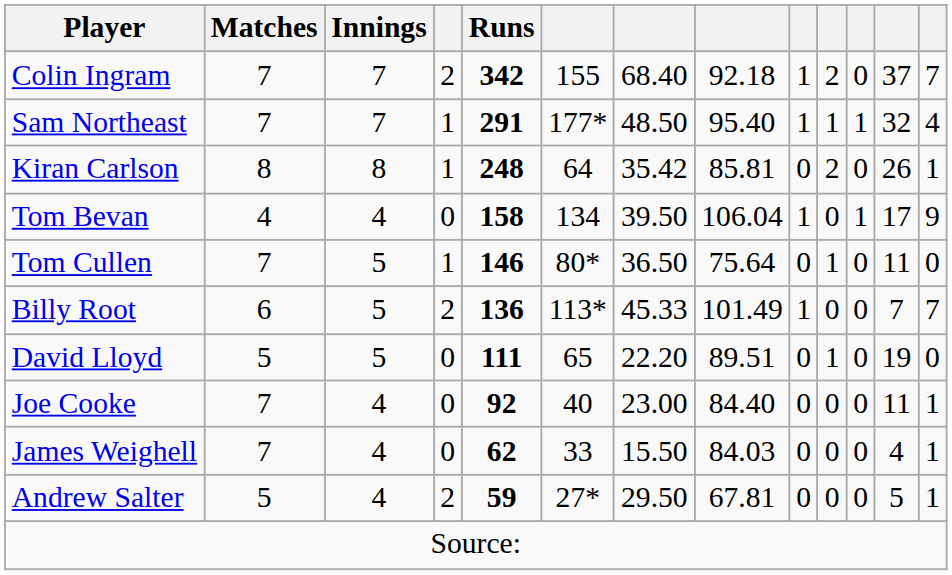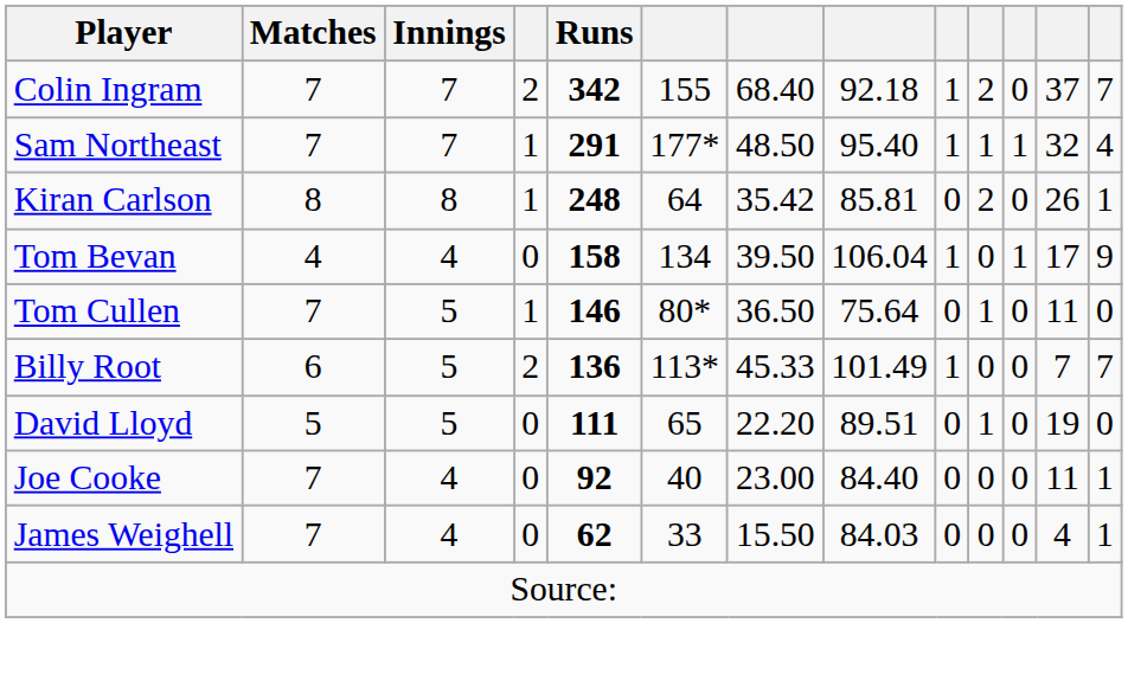- row: Andrew Salter | 5 | 4 | 2 | 59 | 27* | 29.50 | 67.81 | 0 | 0 | 0 | 5 | 1
